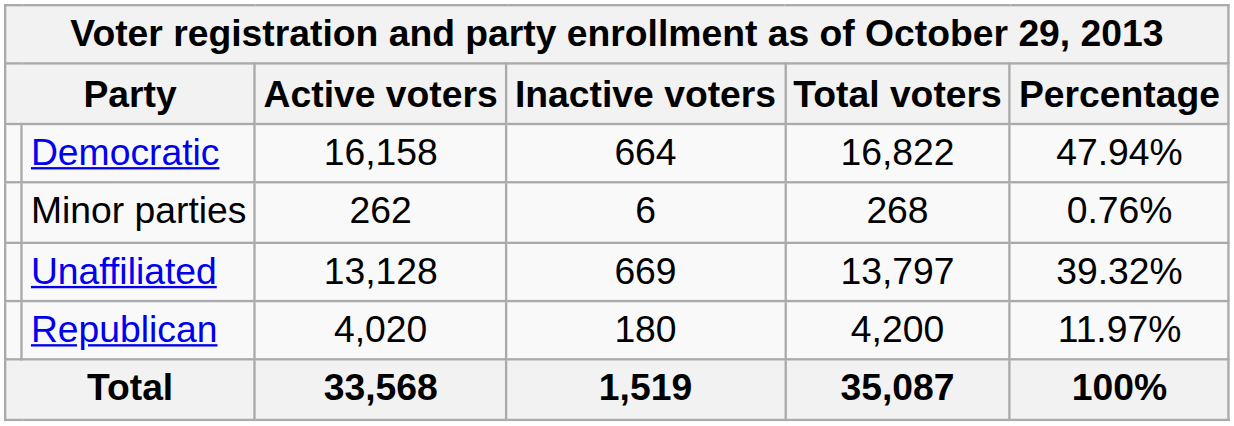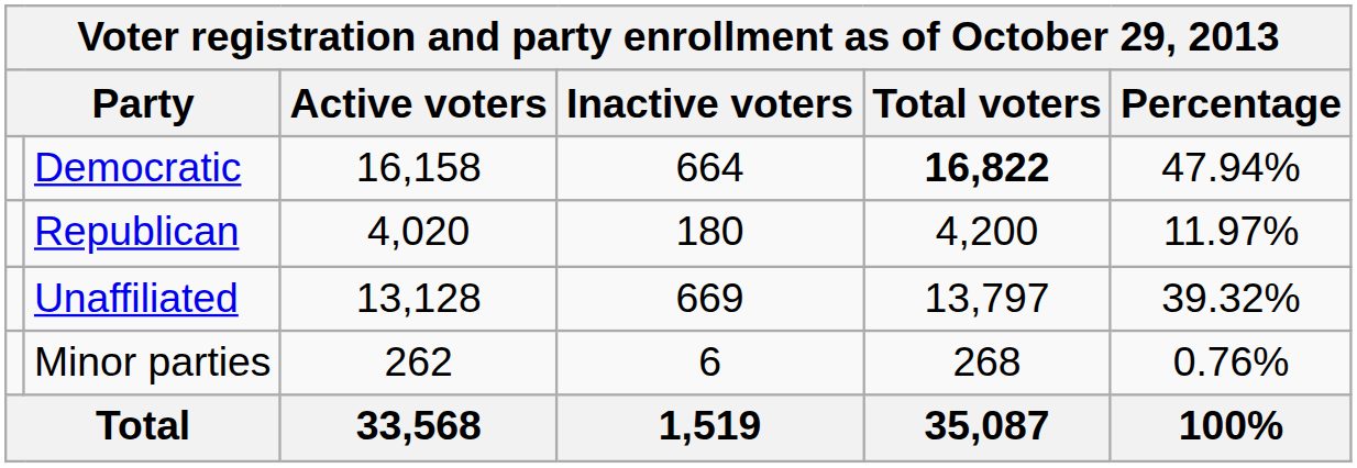Democratic | Total voters: normal -> bold
rows swapped: Republican <-> Minor parties
